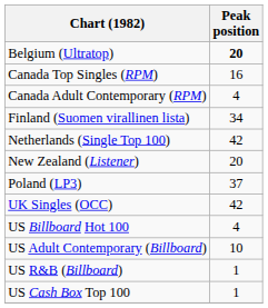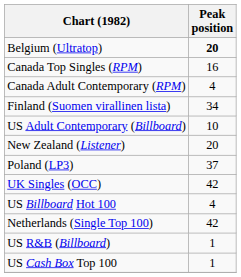rows swapped: Netherlands (Single Top 100) <-> US Adult Contemporary (Billboard)
